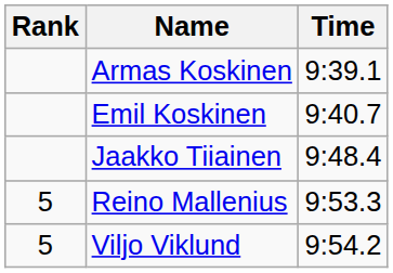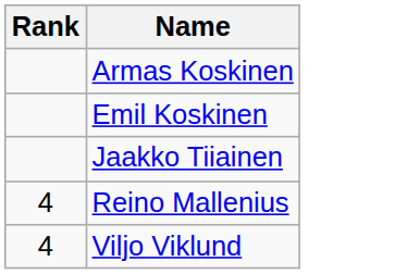- column: Time | 9:39.1 | 9:40.7 | 9:48.4 | 9:53.3 | 9:54.2
Reino Mallenius | Rank: 5 -> 4
Viljo Viklund | Rank: 5 -> 4
